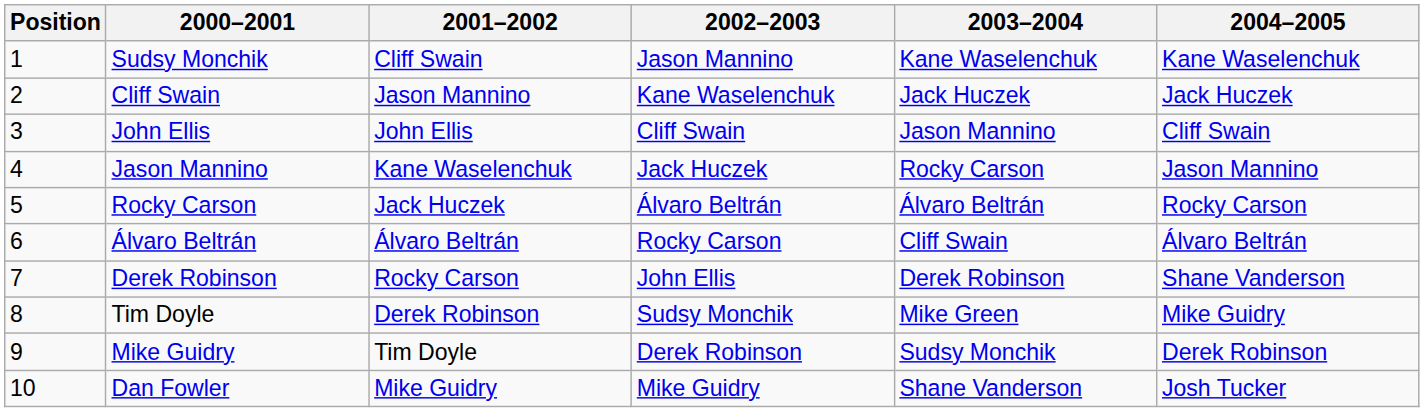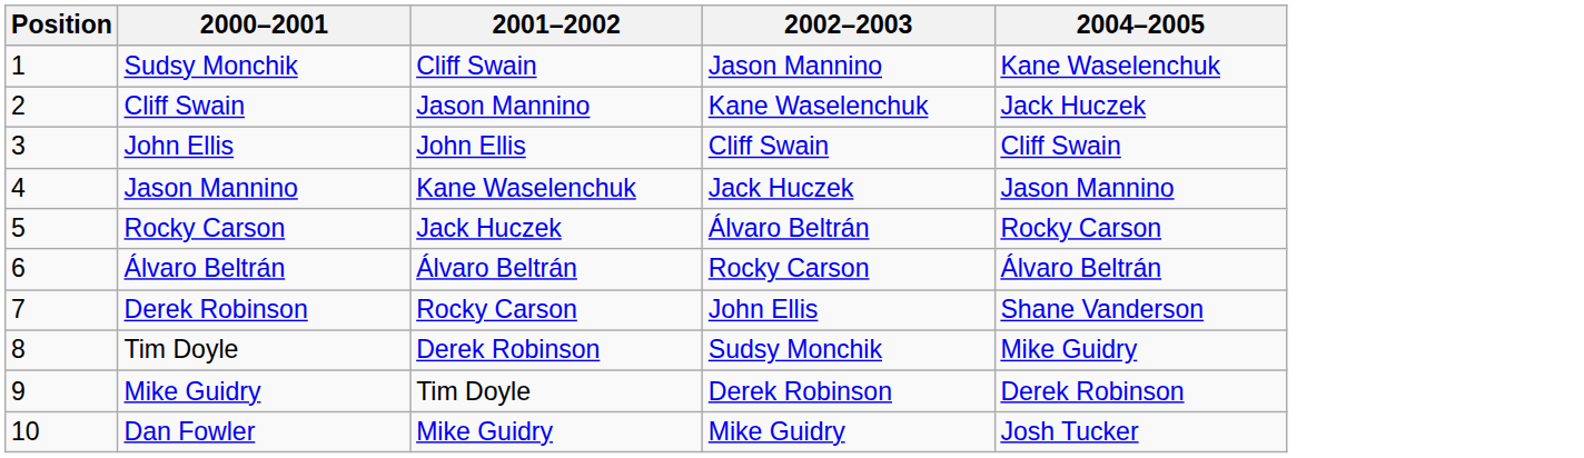- column: 2003–2004 | Kane Waselenchuk | Jack Huczek | Jason Mannino | Rocky Carson | Álvaro Beltrán | Cliff Swain | Derek Robinson | Mike Green | Sudsy Monchik | Shane Vanderson
